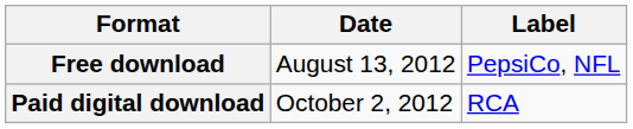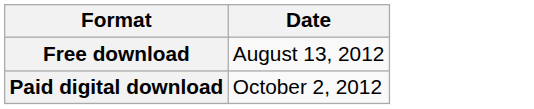- column: Label | PepsiCo, NFL | RCA
